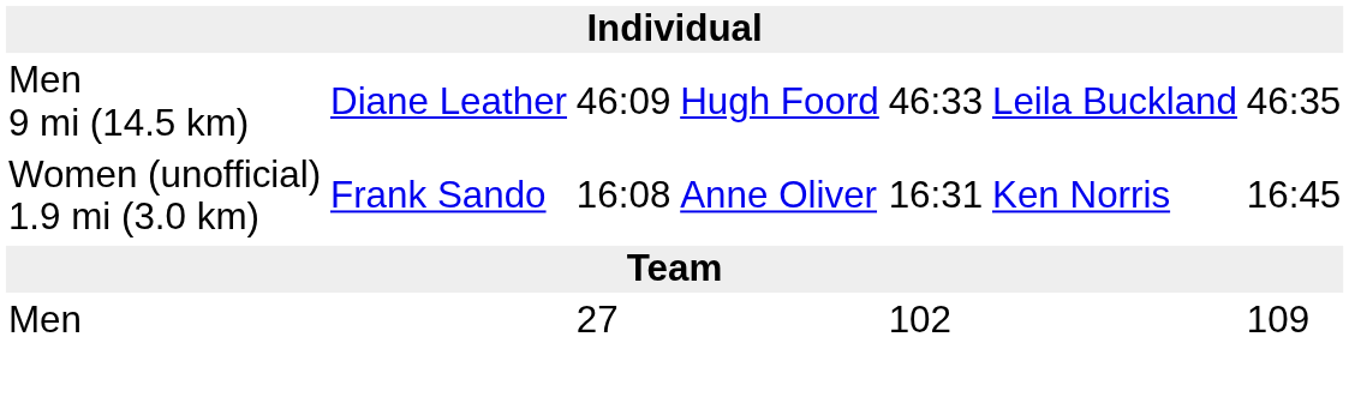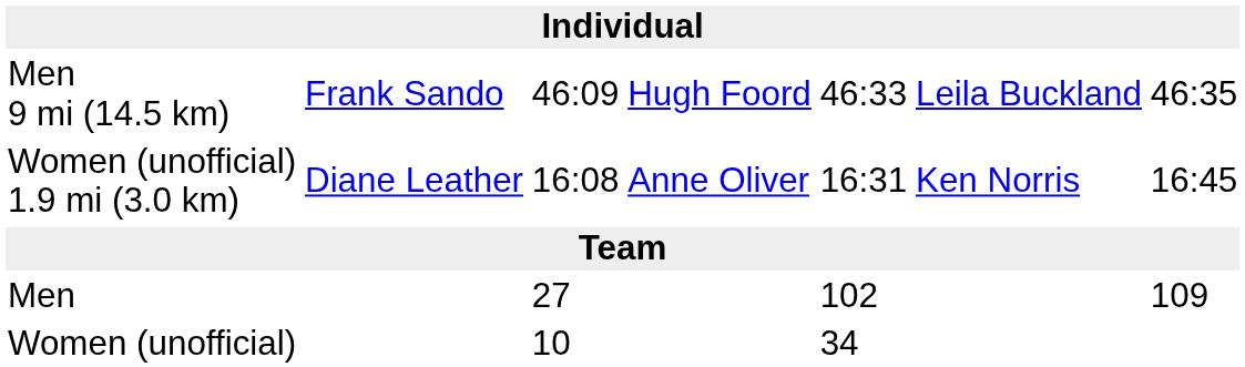Men 9 mi (14.5 km) | column 2: Diane Leather -> Frank Sando
Women (unofficial) 1.9 mi (3.0 km) | column 2: Frank Sando -> Diane Leather
+ row: Women (unofficial) | 10 | 34
